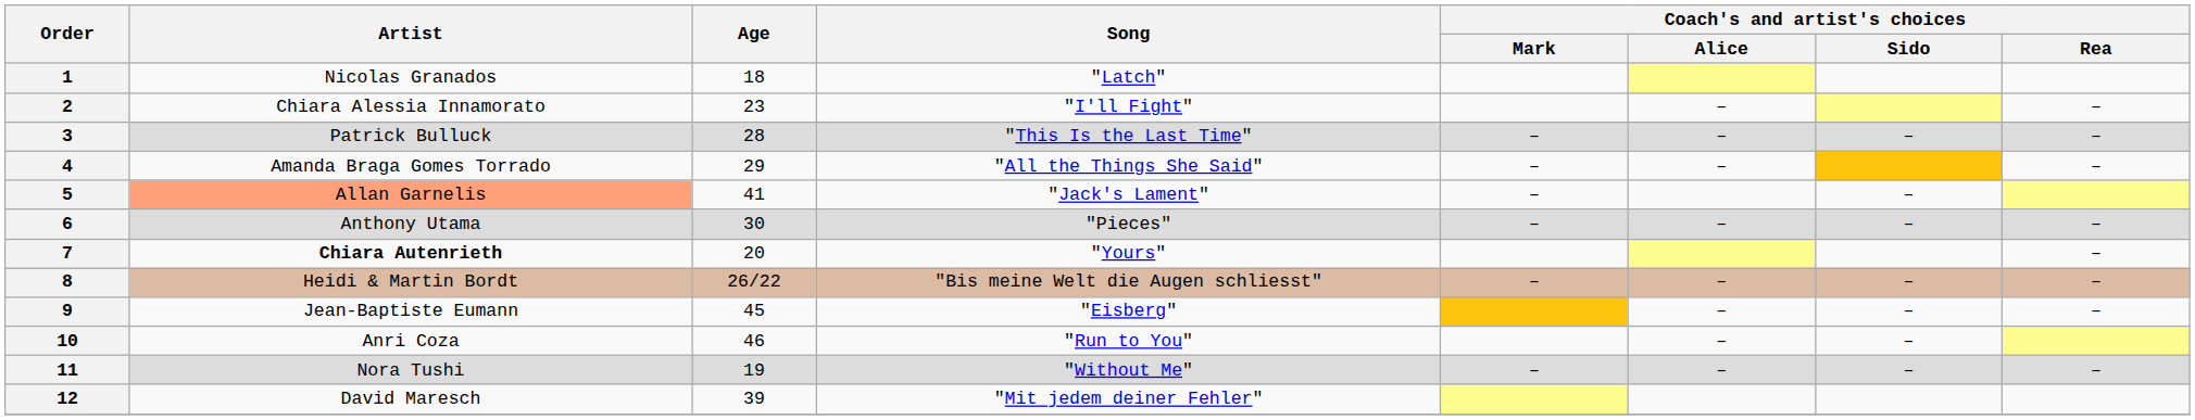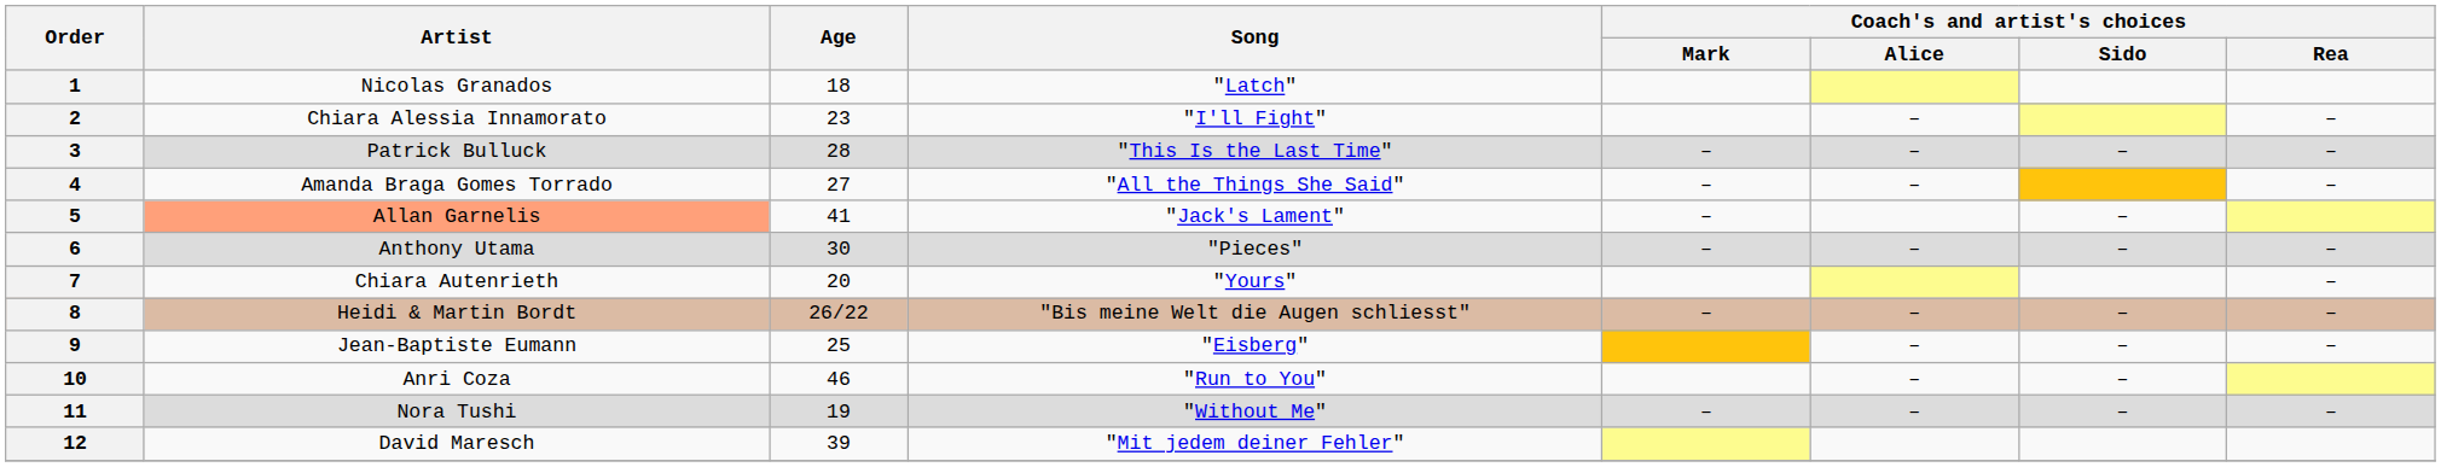4 | Age: 29 -> 27
7 | Artist: bold -> normal
9 | Age: 45 -> 25
